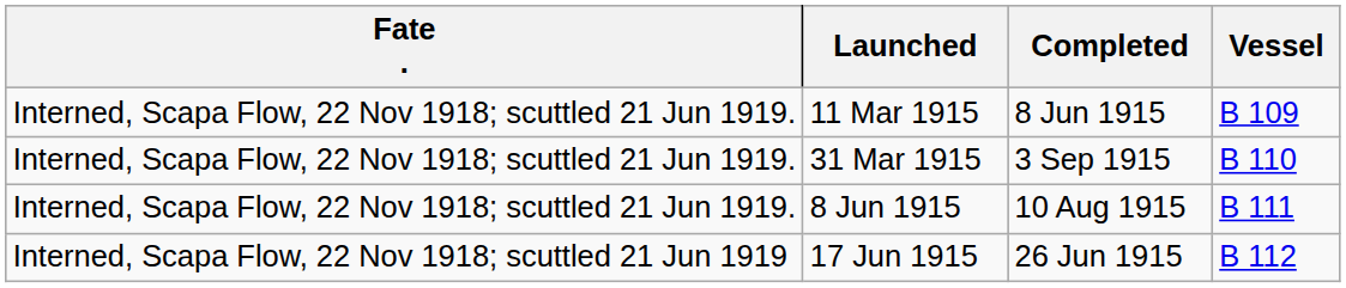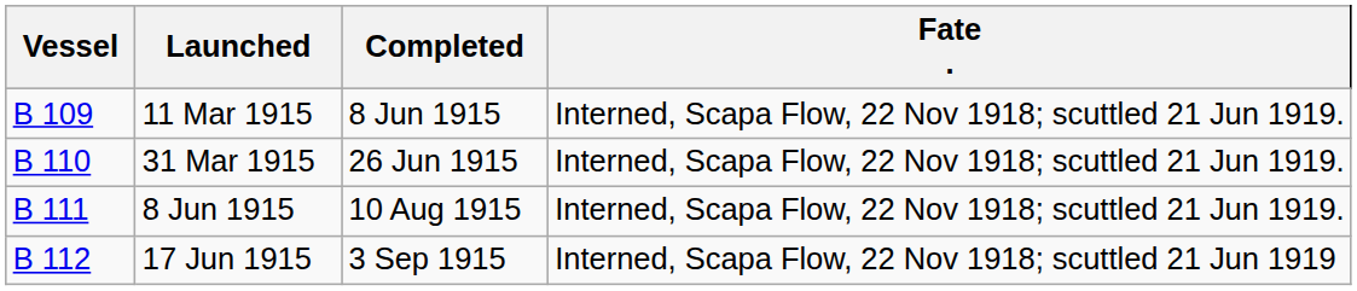columns swapped: Vessel <-> Fate .
31 Mar 1915 | Completed: 3 Sep 1915 -> 26 Jun 1915
17 Jun 1915 | Completed: 26 Jun 1915 -> 3 Sep 1915
